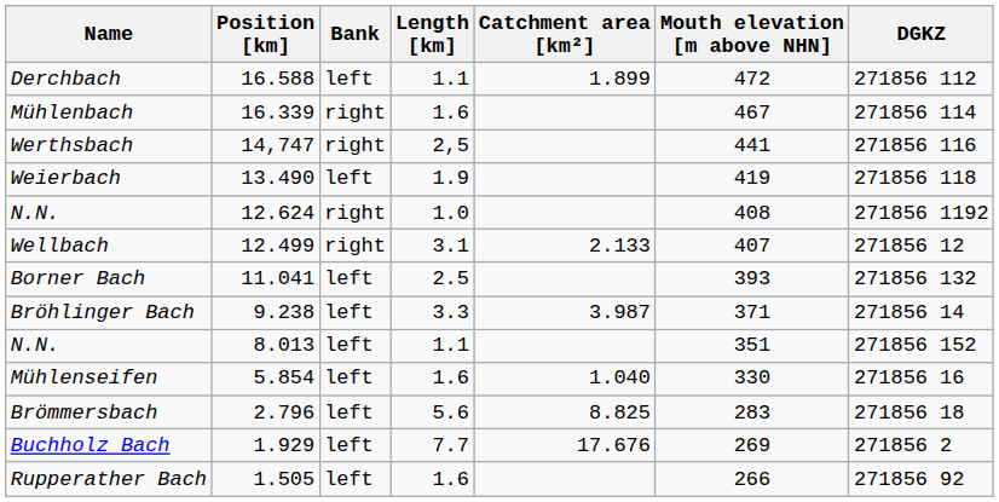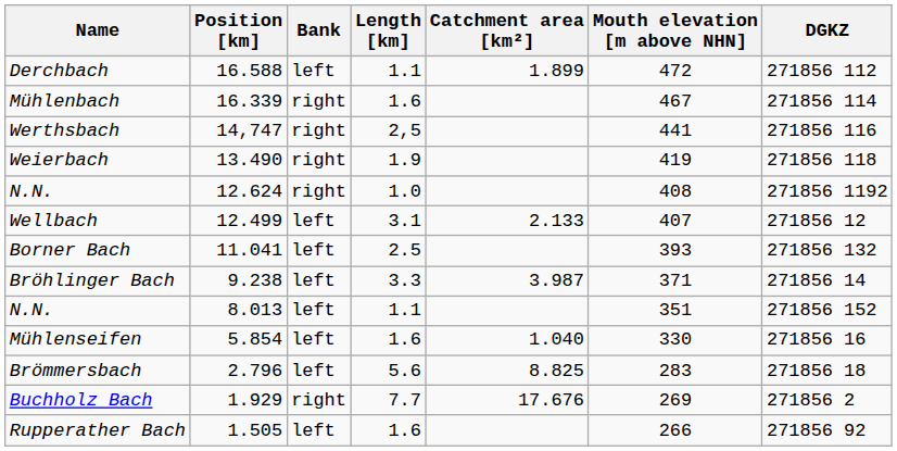Weierbach | Bank: left -> right
Wellbach | Bank: right -> left
Buchholz Bach | Bank: left -> right
